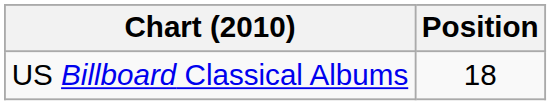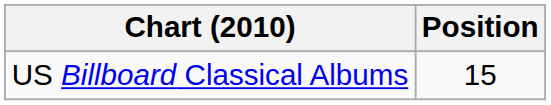US Billboard Classical Albums | Position: 18 -> 15
